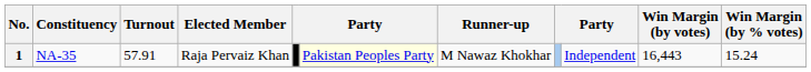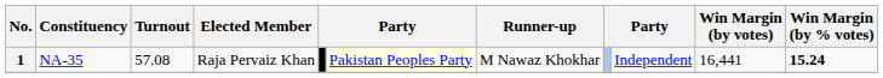1 | Turnout: 57.91 -> 57.08
1 | Win Margin (by votes): 16,443 -> 16,441
1 | Win Margin (by % votes): normal -> bold
